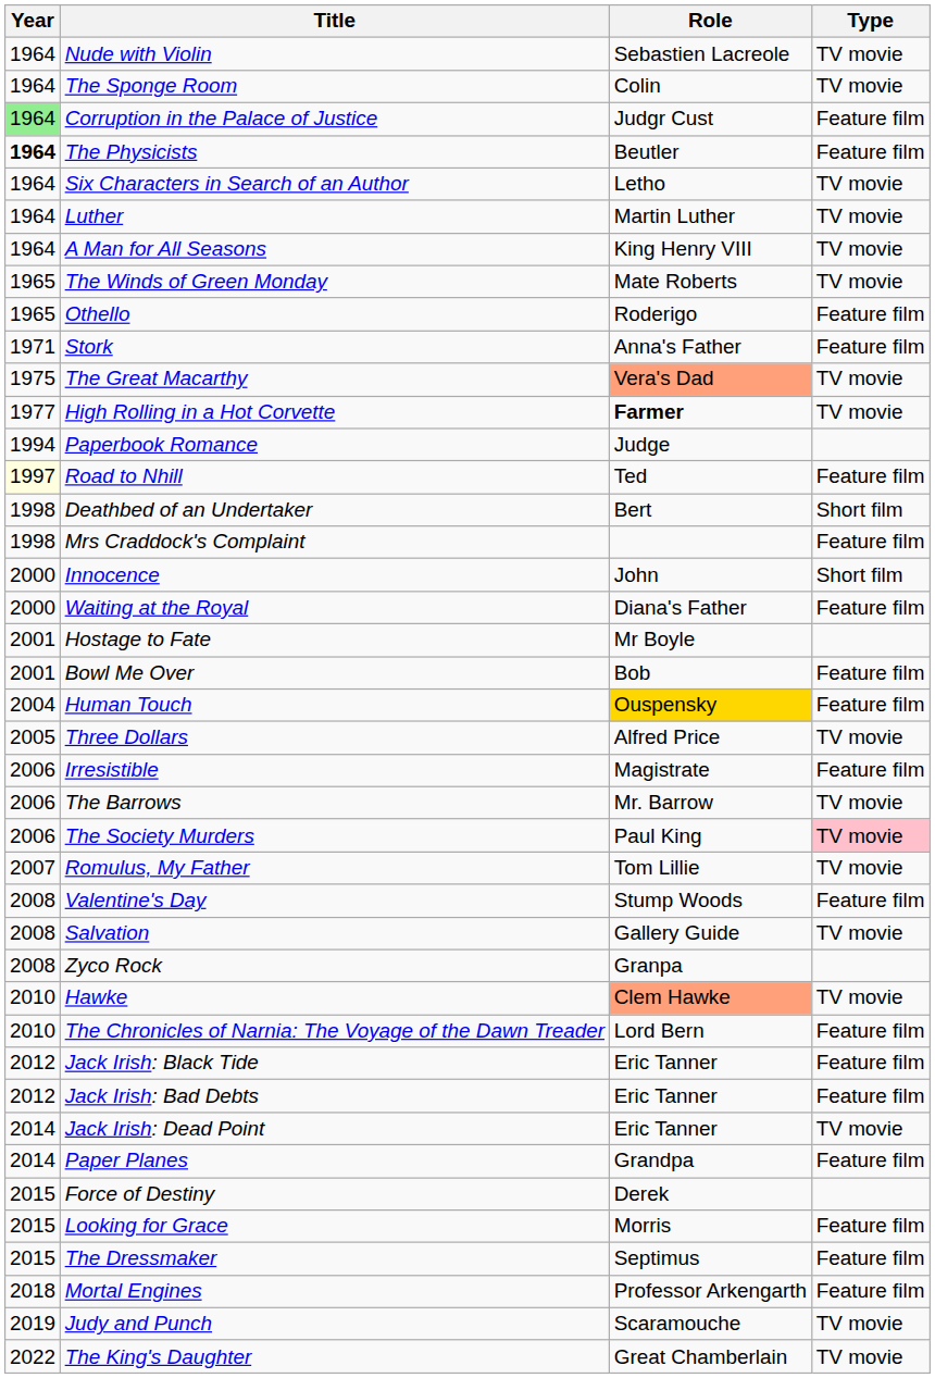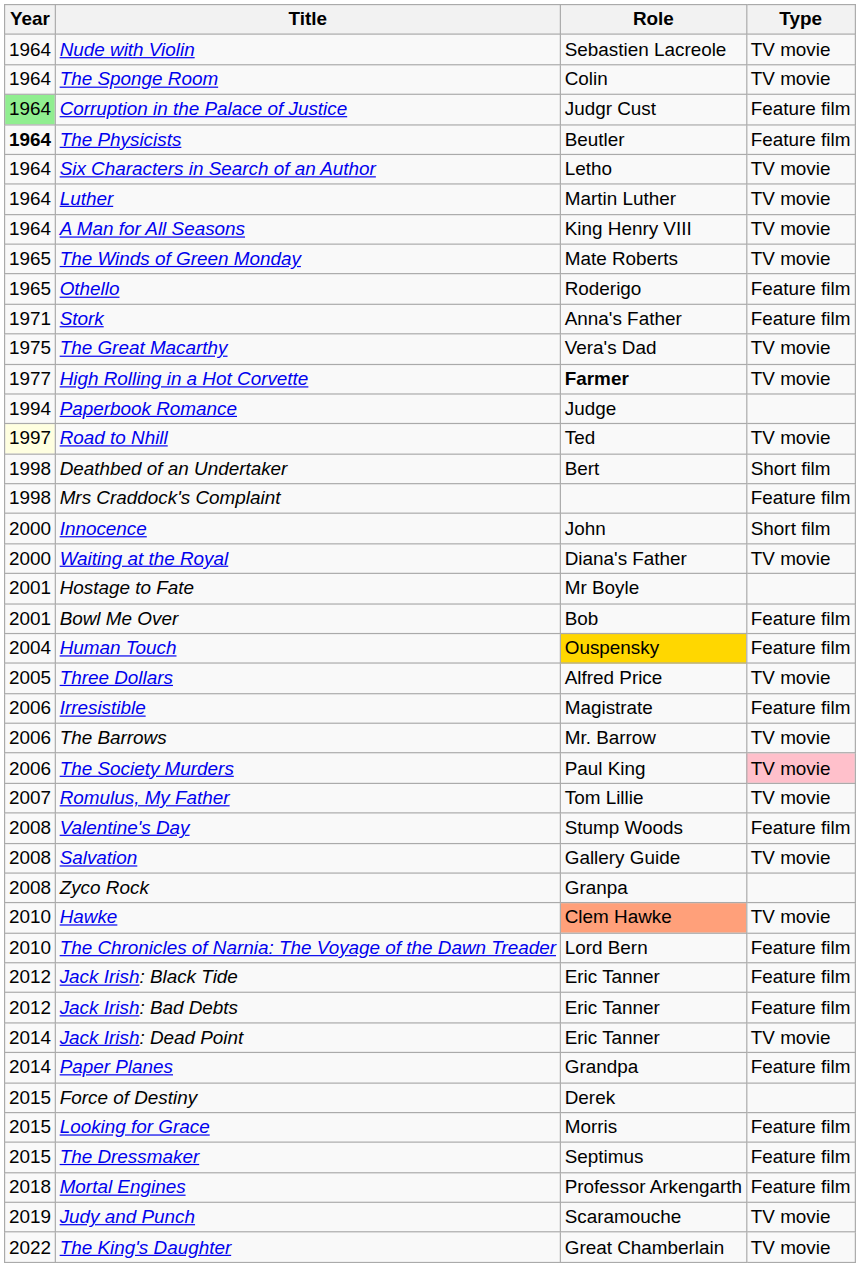The Great Macarthy | Role: lightsalmon background -> no background
Road to Nhill | Type: Feature film -> TV movie
Waiting at the Royal | Type: Feature film -> TV movie
